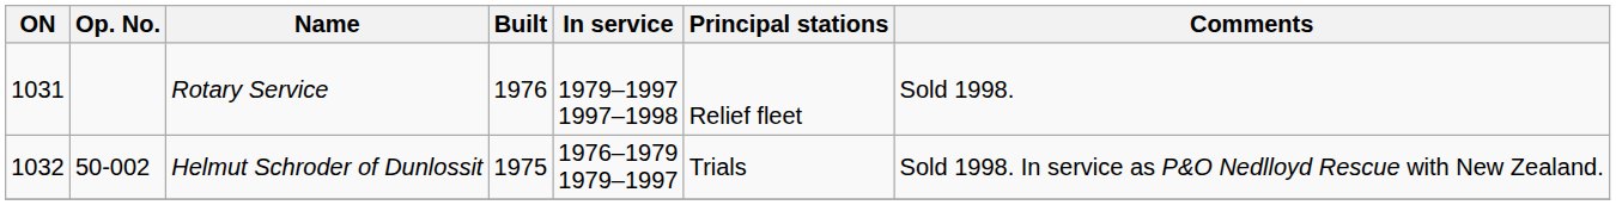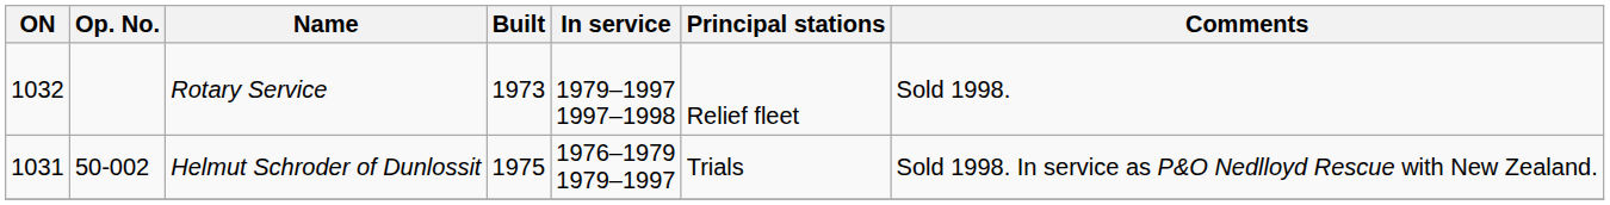Rotary Service | ON: 1031 -> 1032
Rotary Service | Built: 1976 -> 1973
Helmut Schroder of Dunlossit | ON: 1032 -> 1031
